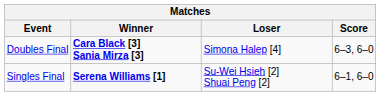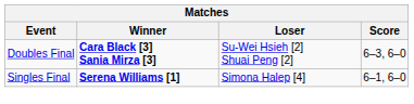Doubles Final | Loser: Simona Halep [4] -> Su-Wei Hsieh [2] Shuai Peng [2]
Singles Final | Loser: Su-Wei Hsieh [2] Shuai Peng [2] -> Simona Halep [4]
